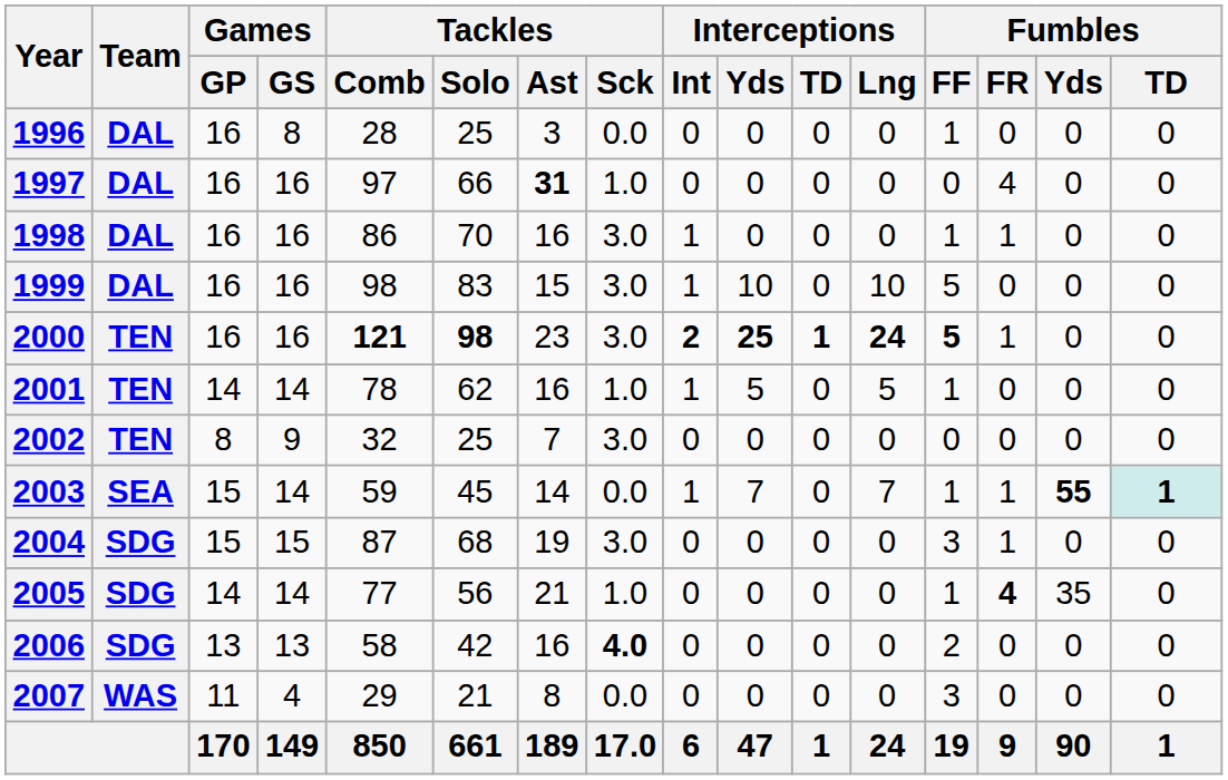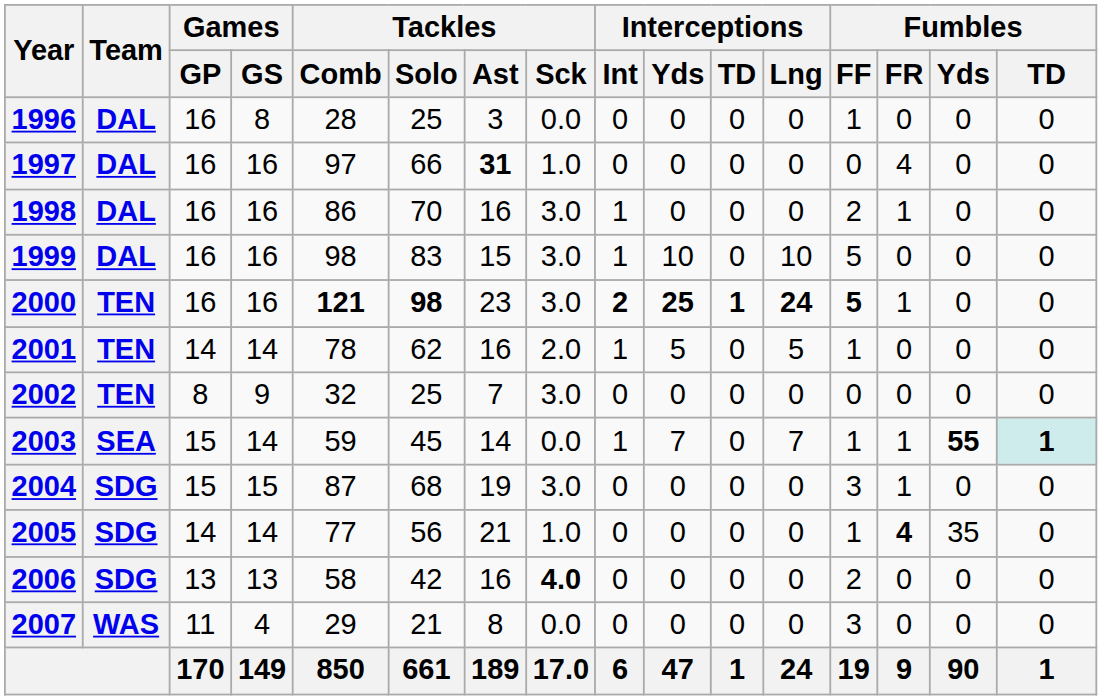1998 | Fumbles / FF: 1 -> 2
2001 | Tackles / Sck: 1.0 -> 2.0
